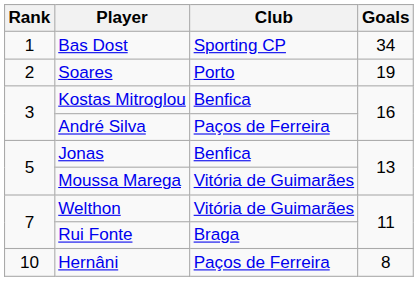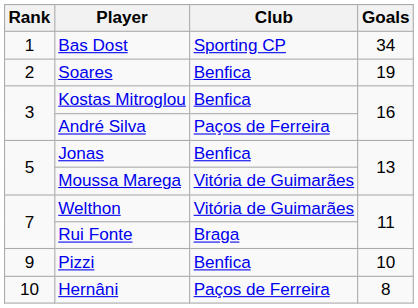Soares | Club: Porto -> Benfica
+ row: 9 | Pizzi | Benfica | 10
